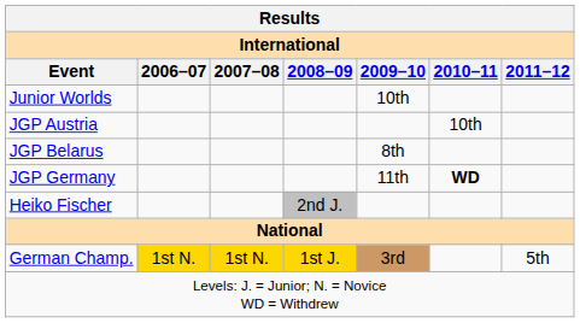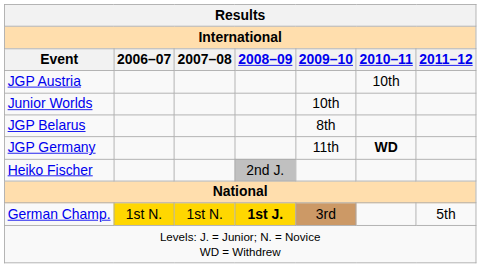rows swapped: Junior Worlds <-> JGP Austria
German Champ. | 2008–09: normal -> bold
